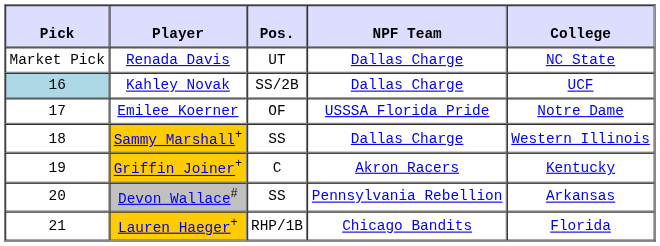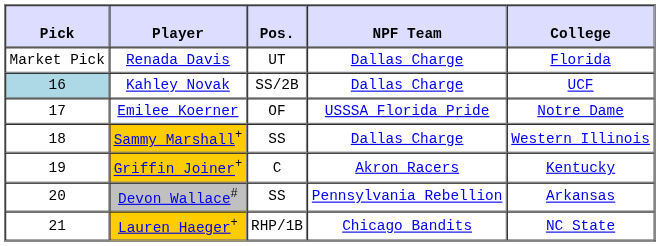Renada Davis | College: NC State -> Florida
Lauren Haeger+ | College: Florida -> NC State
